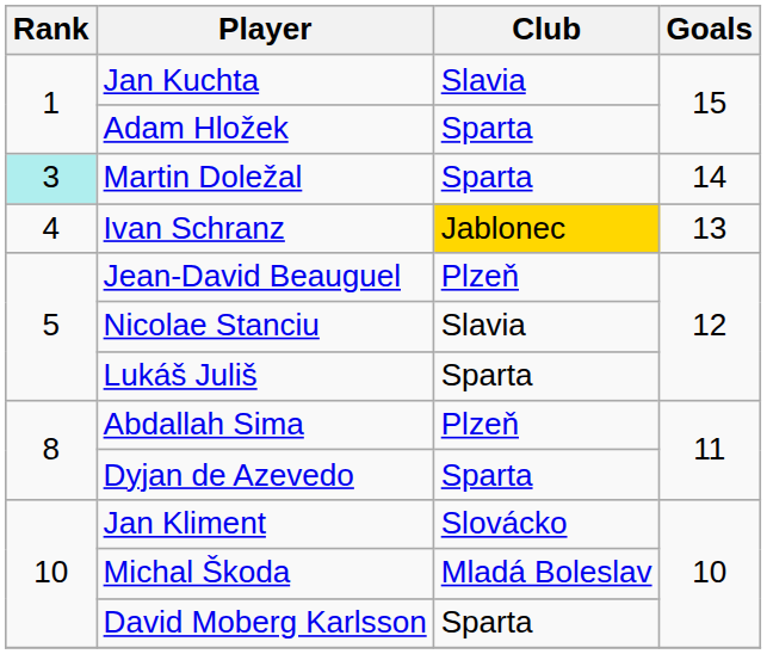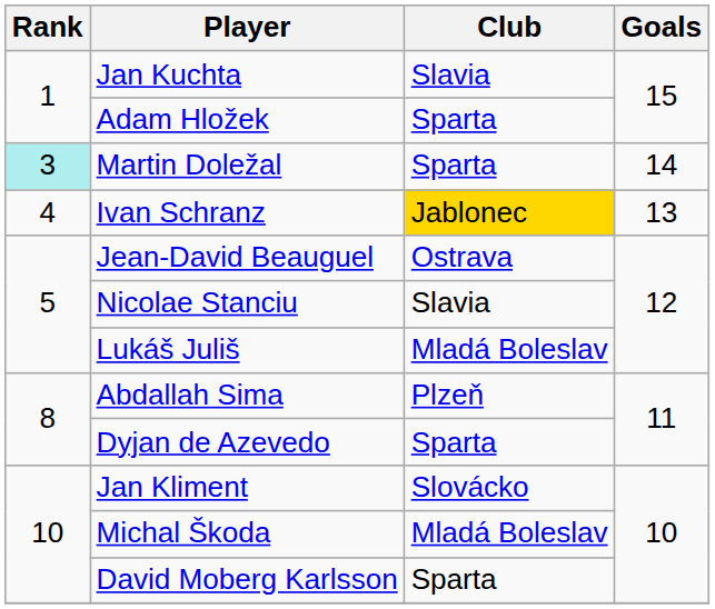Jean-David Beauguel | Club: Plzeň -> Ostrava
Lukáš Juliš | Club: Sparta -> Mladá Boleslav
